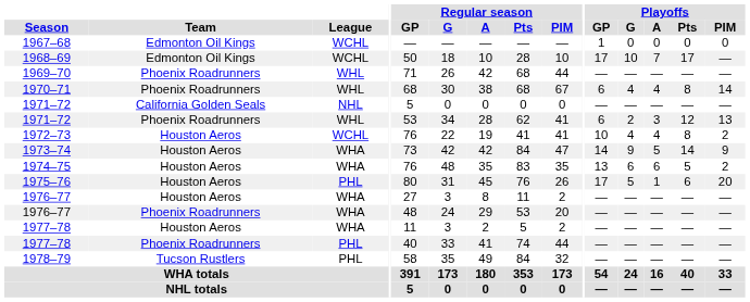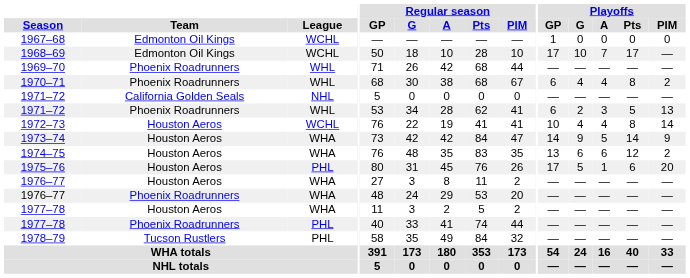1970–71 | Playoffs / PIM: 14 -> 2
1971–72 / Phoenix Roadrunners | Playoffs / Pts: 12 -> 5
1972–73 | Playoffs / PIM: 2 -> 14
1974–75 | Playoffs / Pts: 5 -> 12
